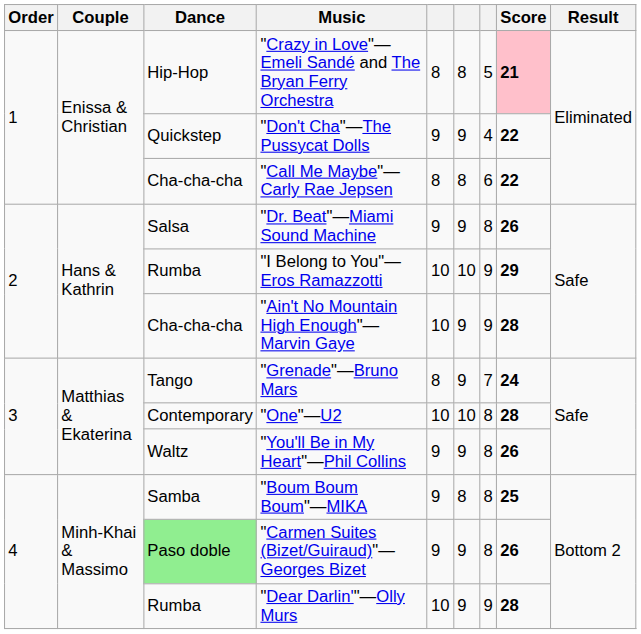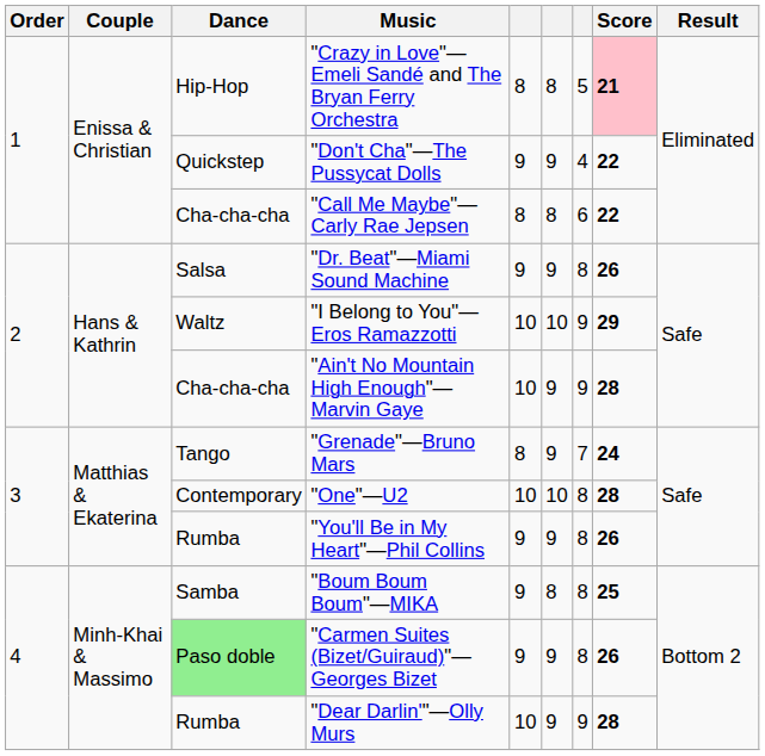"I Belong to You"—Eros Ramazzotti | Dance: Rumba -> Waltz
"You'll Be in My Heart"—Phil Collins | Dance: Waltz -> Rumba
